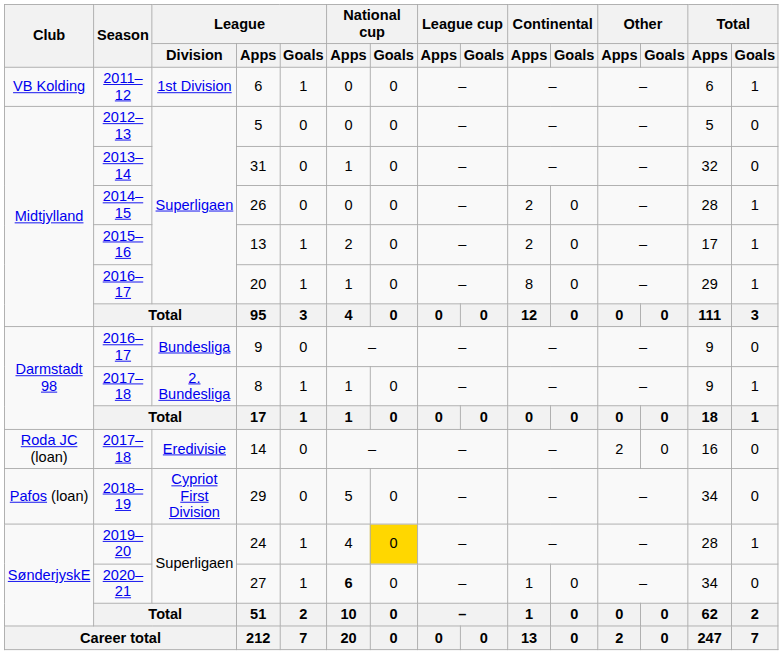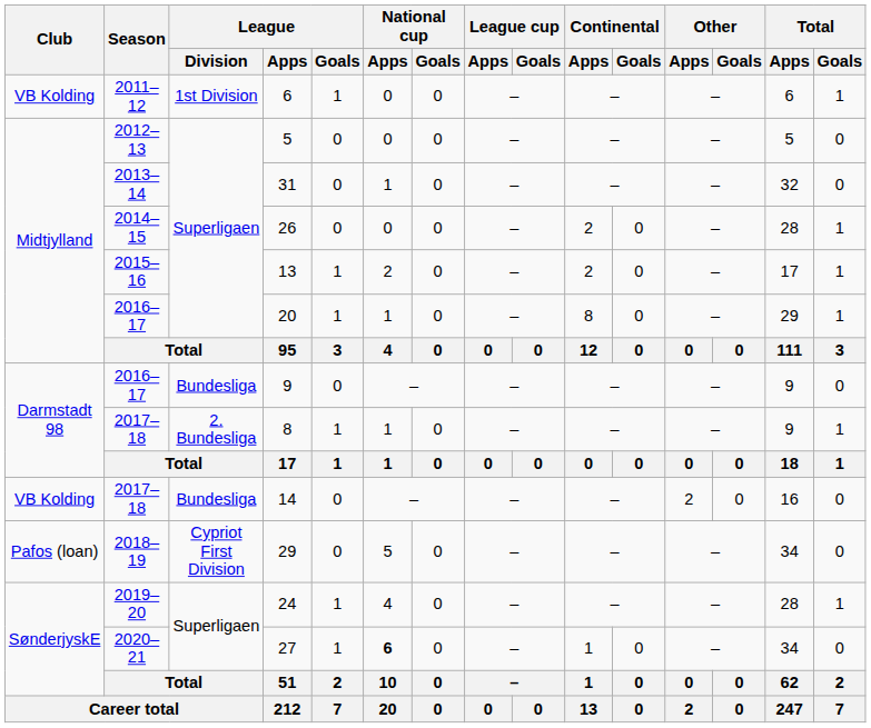14 | Club: Roda JC (loan) -> VB Kolding
14 | League / Division: Eredivisie -> Bundesliga
24 | National cup / Goals: gold background -> no background
